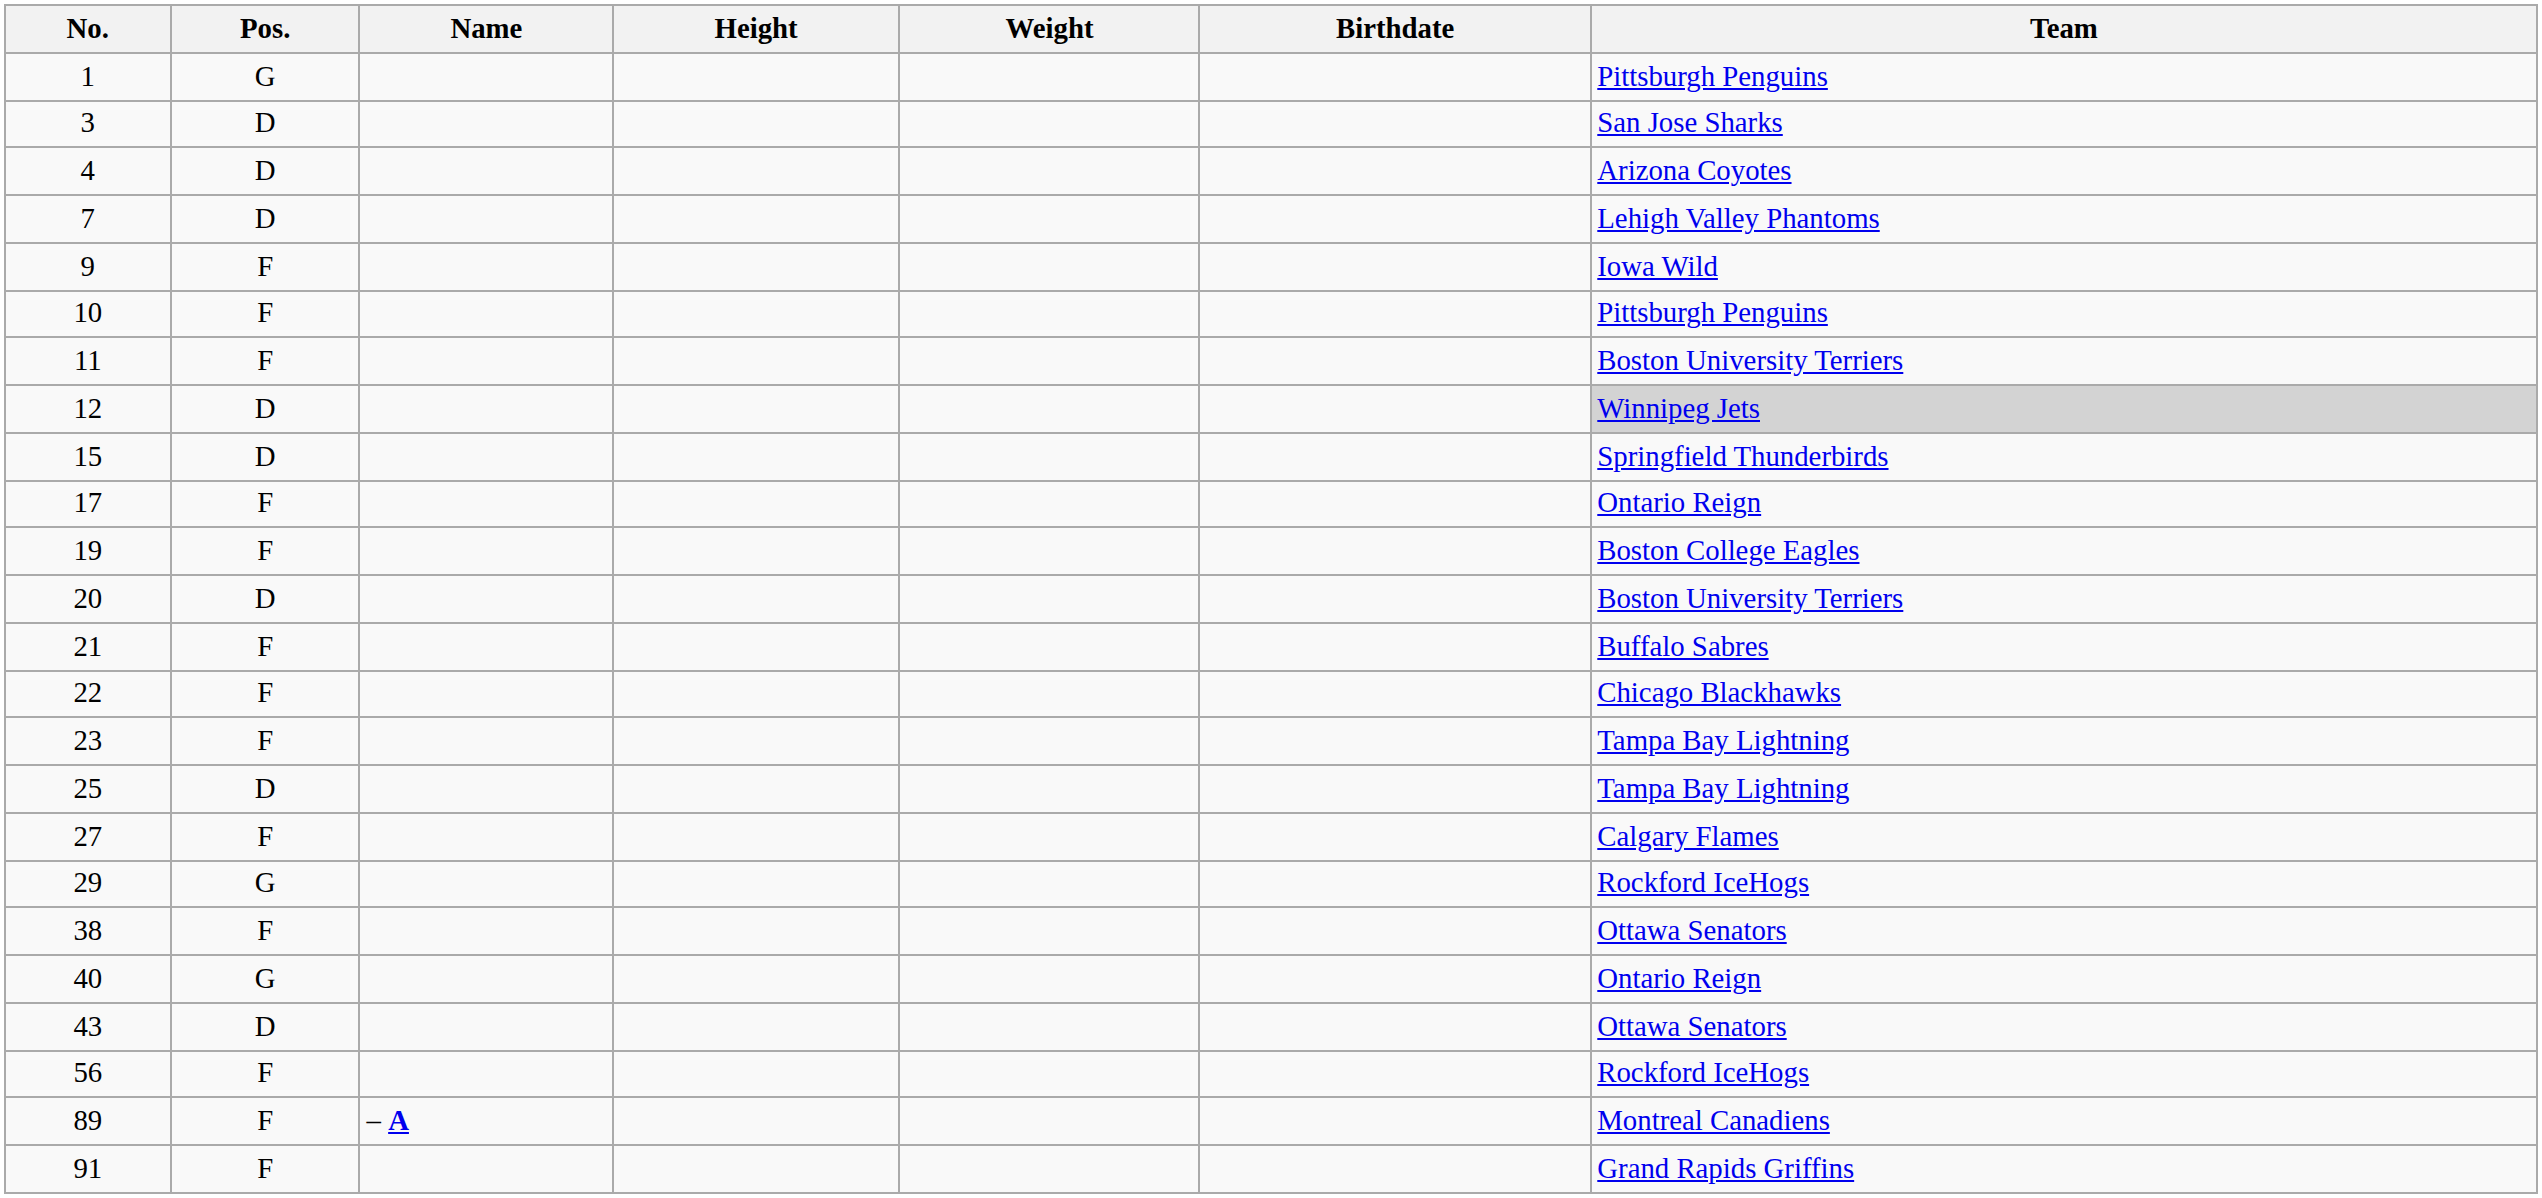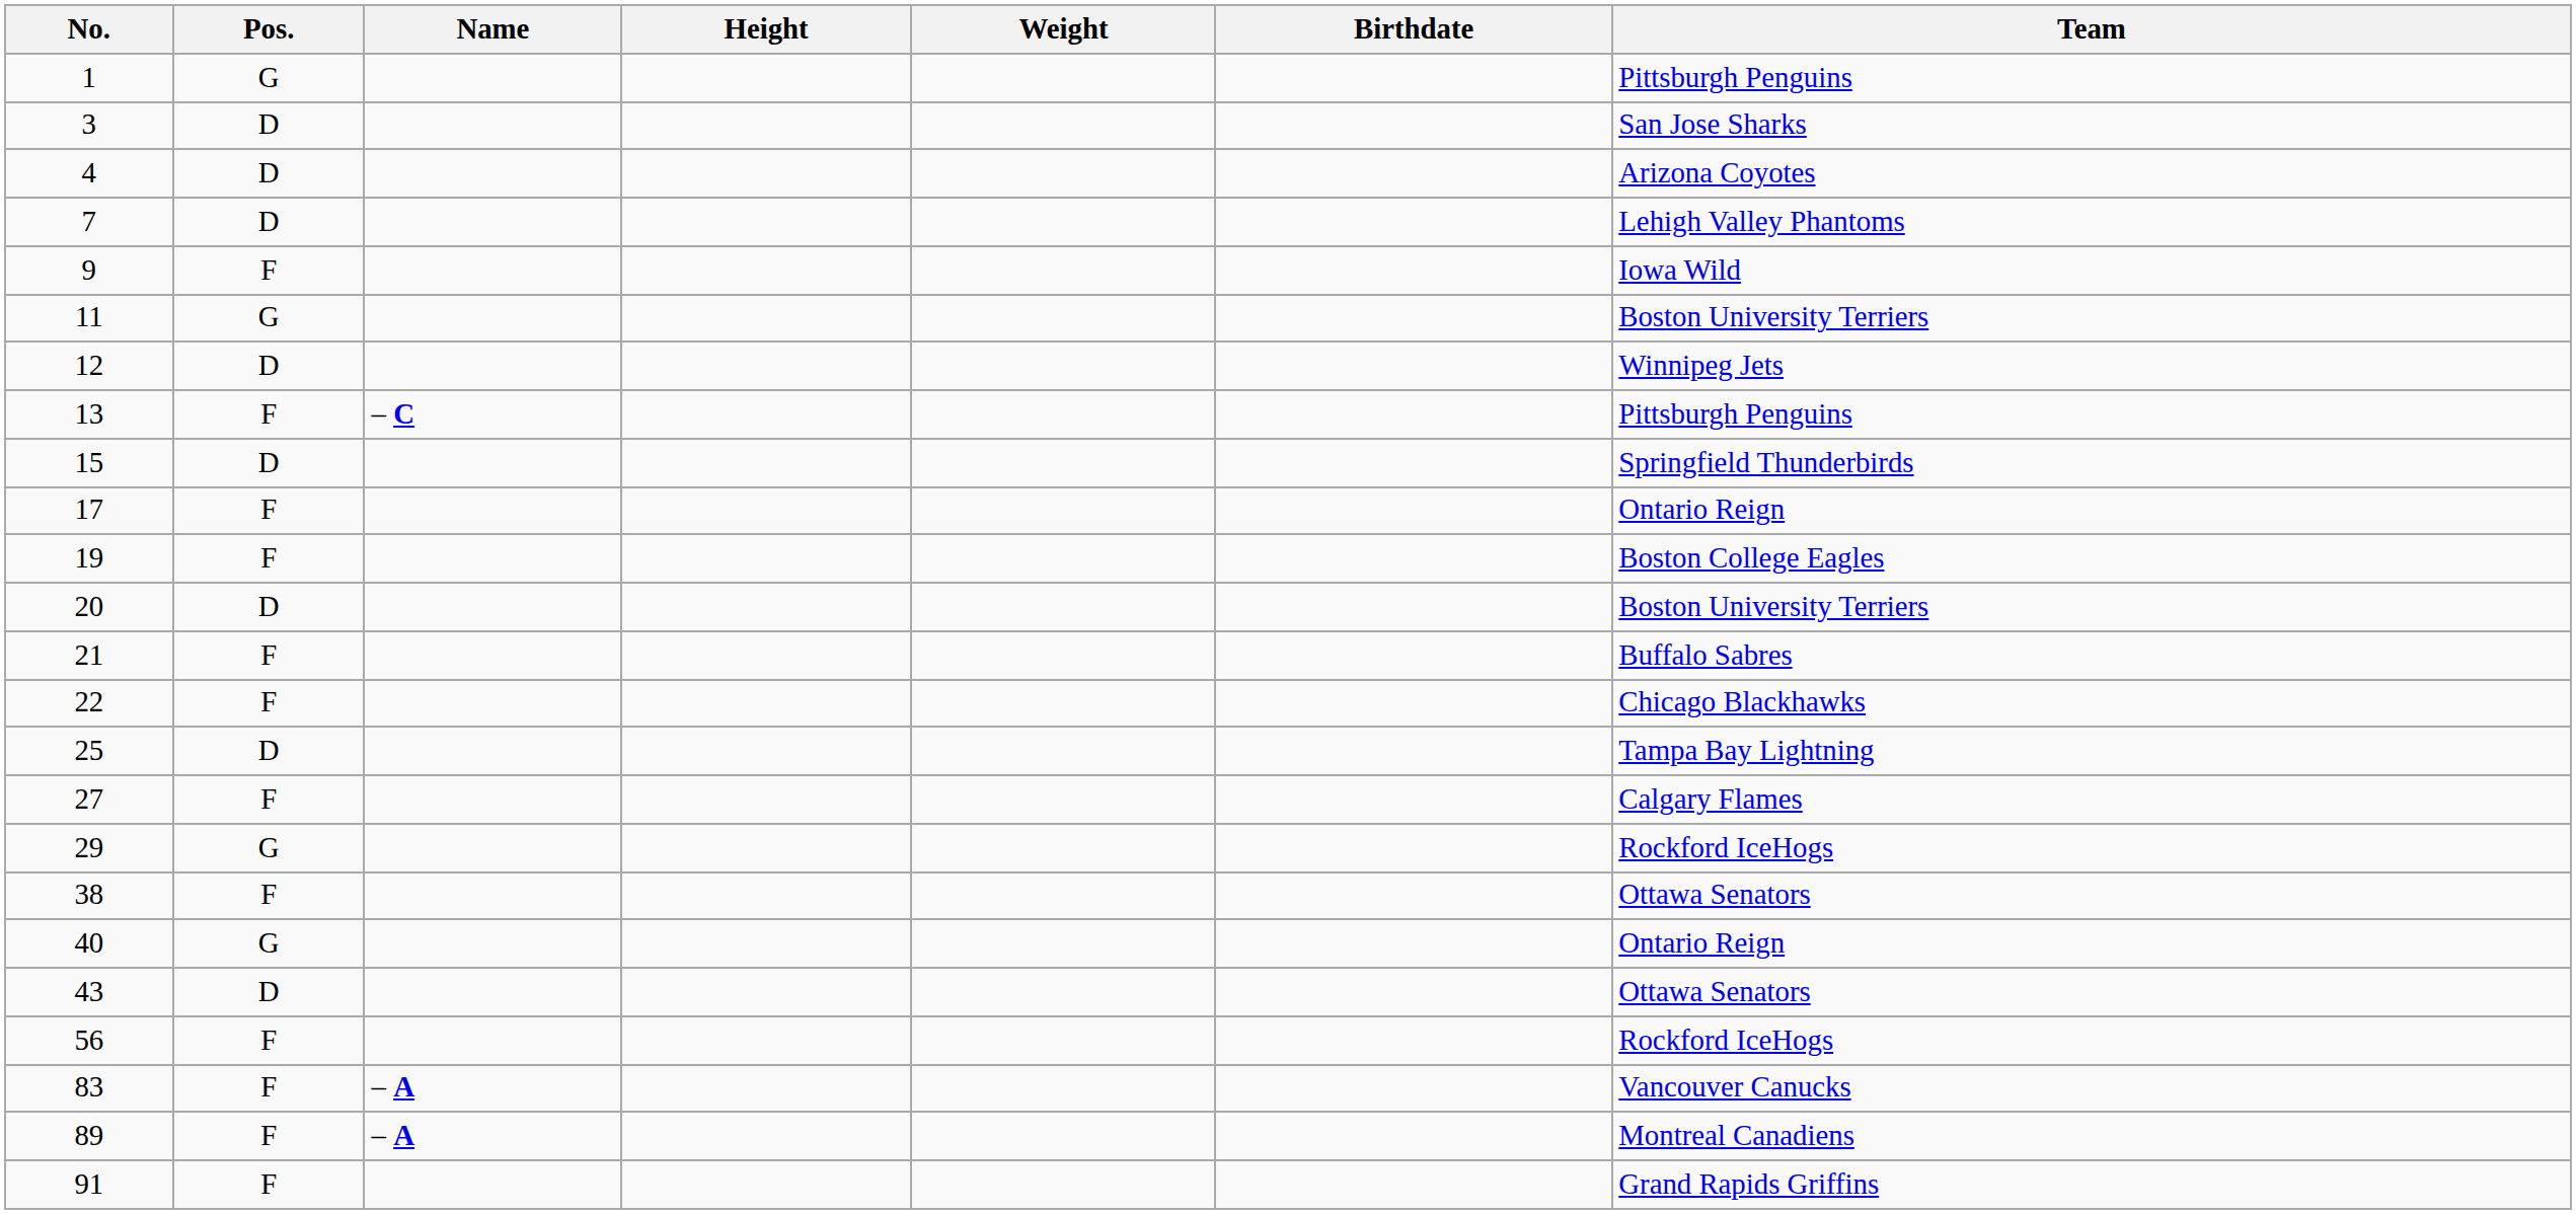- row: 10 | F | Pittsburgh Penguins
11 | Pos.: F -> G
12 | Team: lightgrey background -> no background
+ row: 13 | F | – C | Pittsburgh Penguins
- row: 23 | F | Tampa Bay Lightning
+ row: 83 | F | – A | Vancouver Canucks
